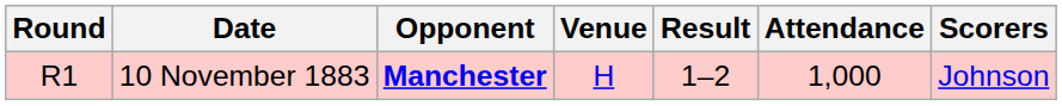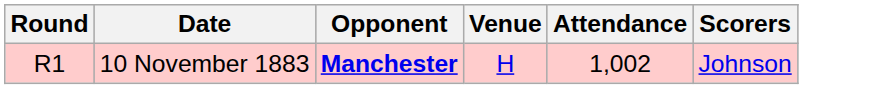- column: Result | 1–2
10 November 1883 | Attendance: 1,000 -> 1,002
